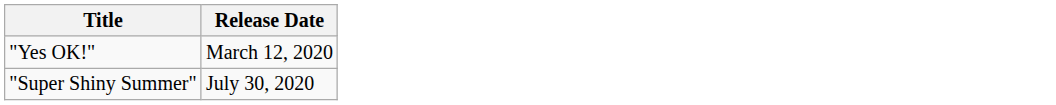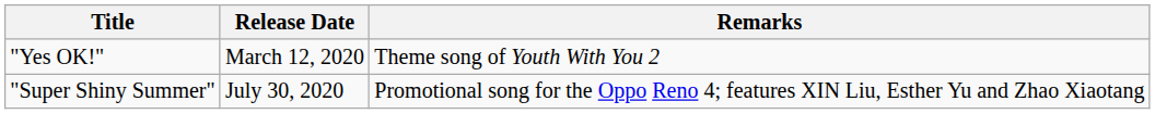+ column: Remarks | Theme song of Youth With You 2 | Promotional song for the Oppo Reno 4; features XIN Liu, Esther Yu and Zhao Xiaotang
